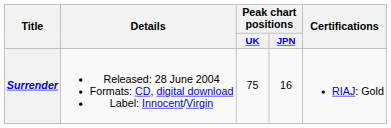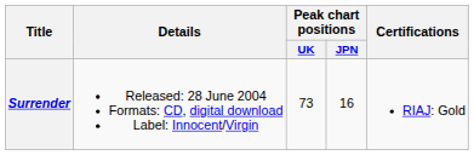Surrender | Peak chart positions / UK: 75 -> 73
